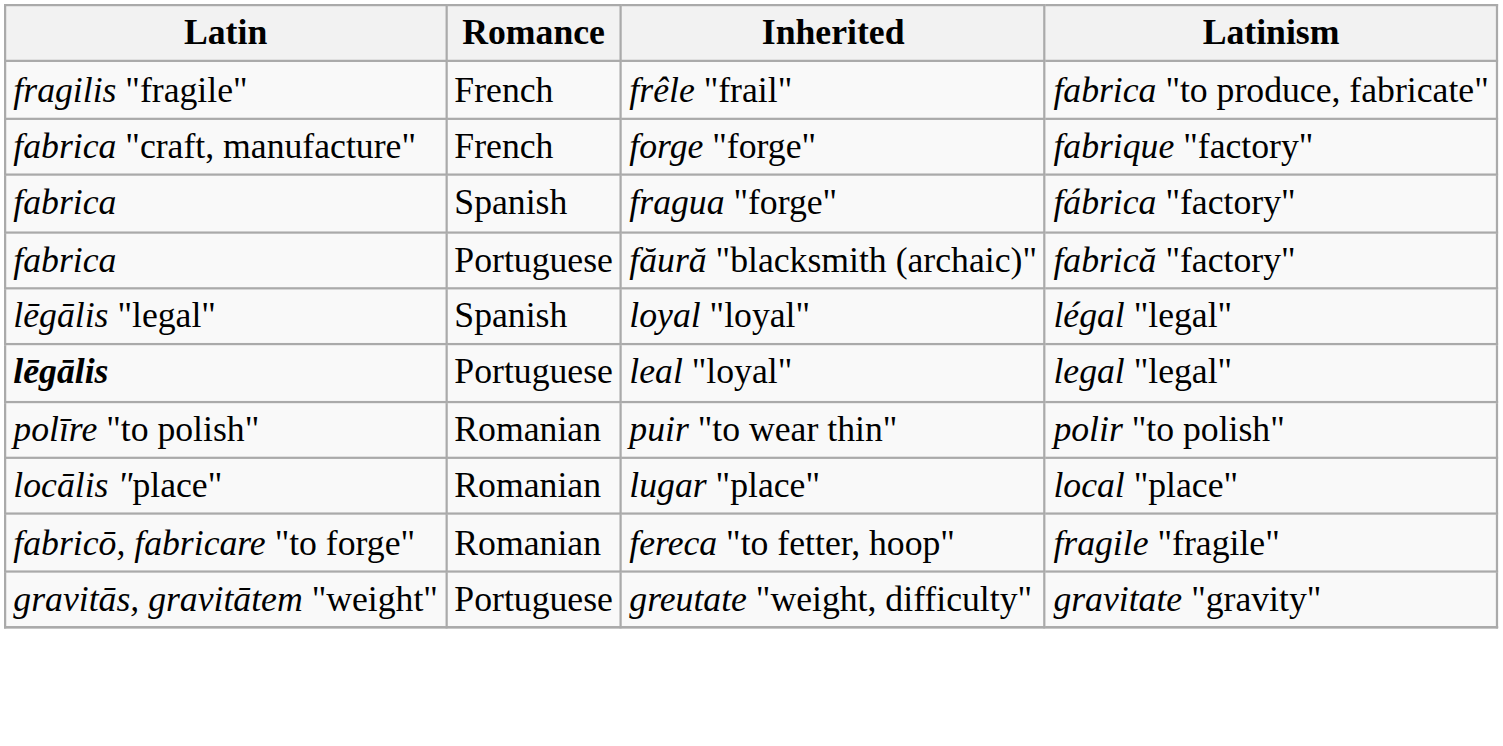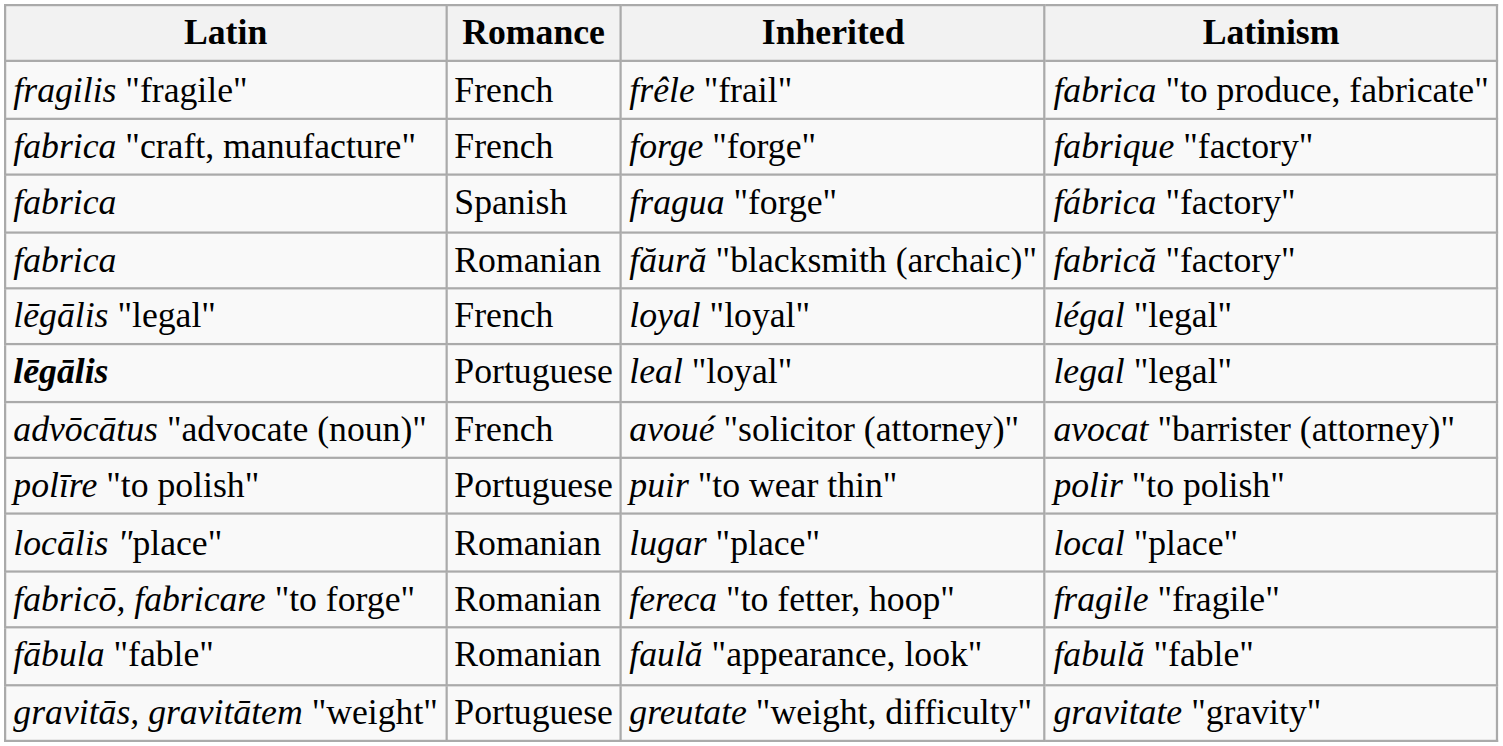făură "blacksmith (archaic)" | Romance: Portuguese -> Romanian
loyal "loyal" | Romance: Spanish -> French
+ row: advōcātus "advocate (noun)" | French | avoué "solicitor (attorney)" | avocat "barrister (attorney)"
puir "to wear thin" | Romance: Romanian -> Portuguese
+ row: fābula "fable" | Romanian | faulă "appearance, look" | fabulă "fable"
